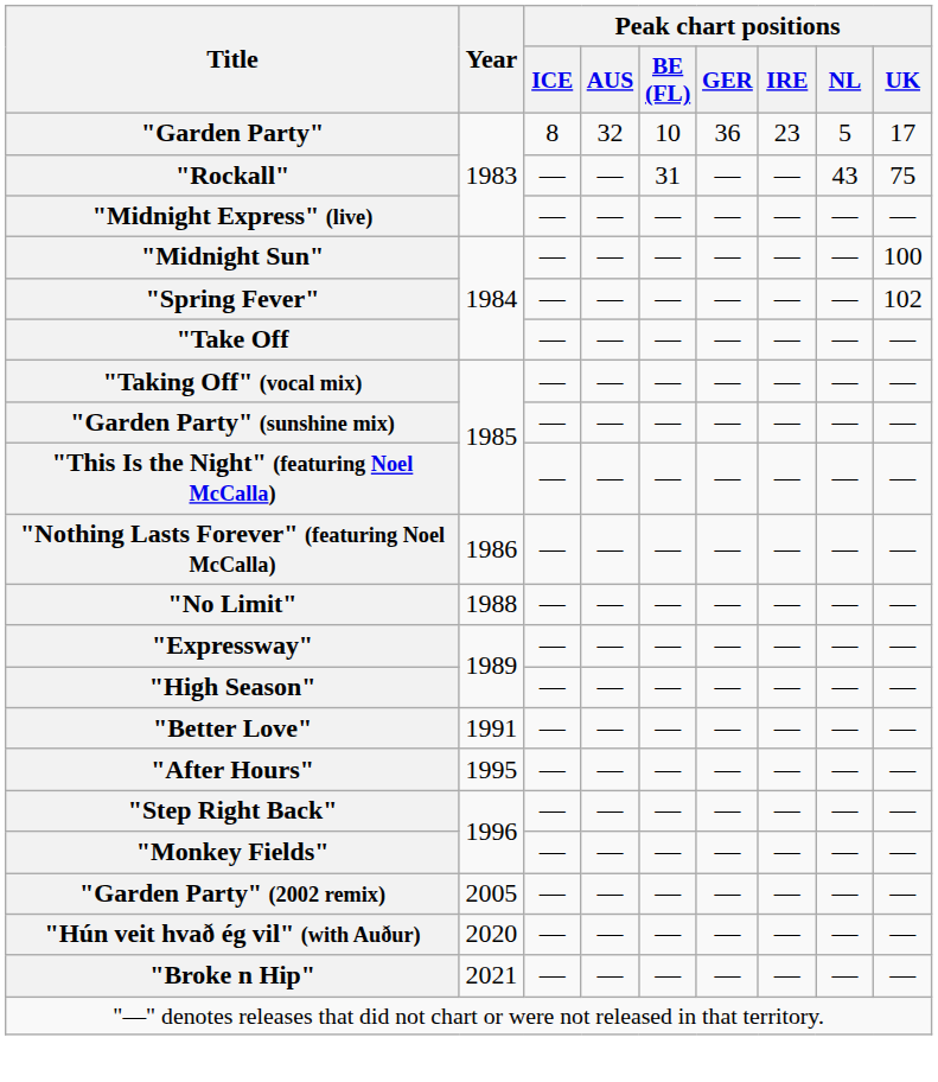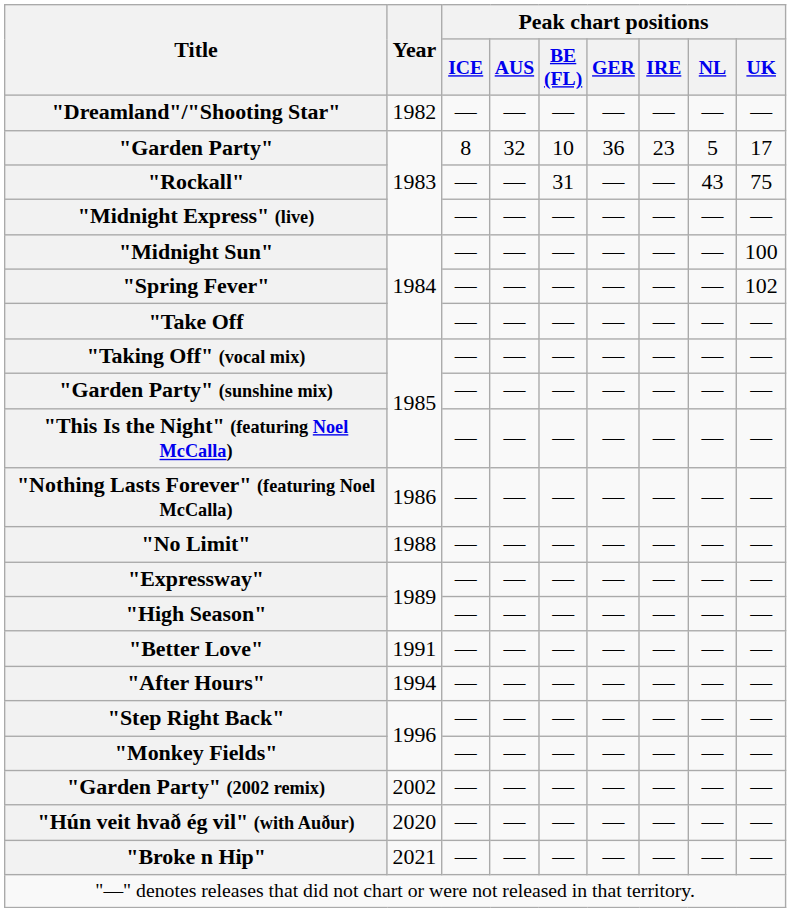+ row: "Dreamland"/"Shooting Star" | 1982 | — | — | — | — | — | — | —
"After Hours" | Year: 1995 -> 1994
"Garden Party" (2002 remix) | Year: 2005 -> 2002
